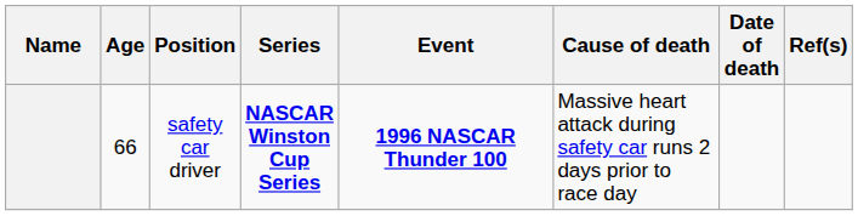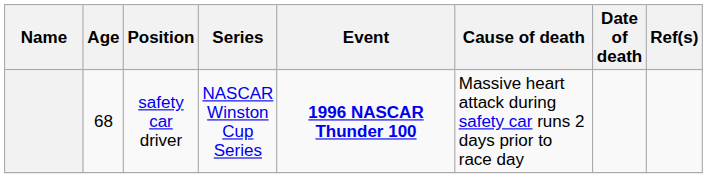safety car driver | Age: 66 -> 68
safety car driver | Series: bold -> normal
